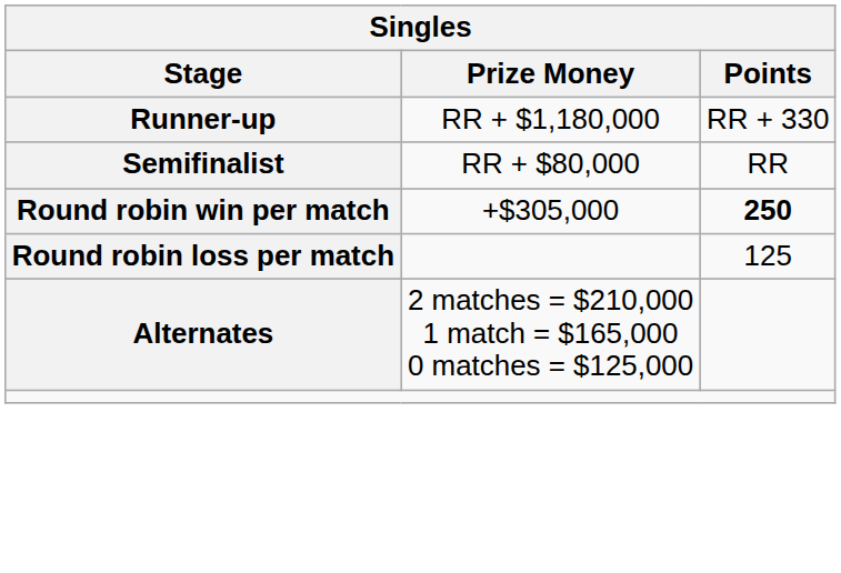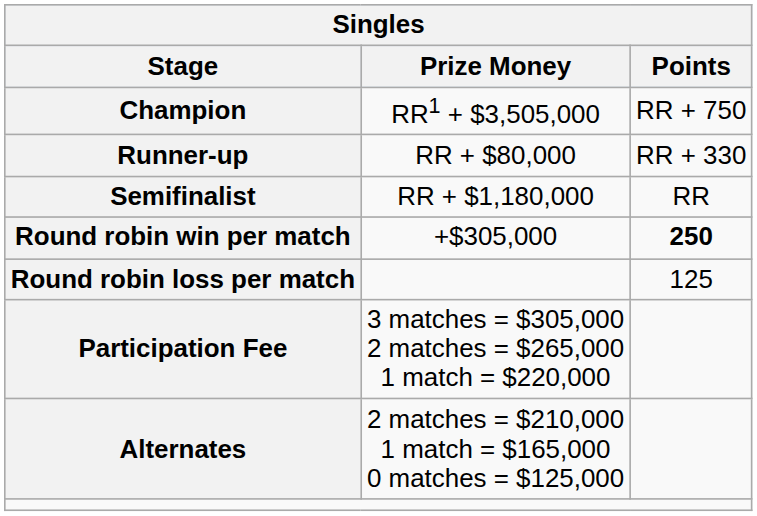+ row: Champion | RR1 + $3,505,000 | RR + 750
Runner-up | Prize Money: RR + $1,180,000 -> RR + $80,000
Semifinalist | Prize Money: RR + $80,000 -> RR + $1,180,000
+ row: Participation Fee | 3 matches = $305,000 2 matches = $265,000 1 match = $220,000
